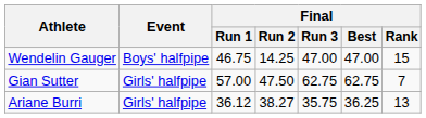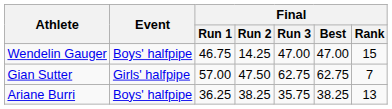Ariane Burri | Event: Girls' halfpipe -> Boys' halfpipe
Ariane Burri | Final / Run 1: 36.12 -> 36.25
Ariane Burri | Final / Run 2: 38.27 -> 38.25
Ariane Burri | Final / Best: 36.25 -> 38.25
